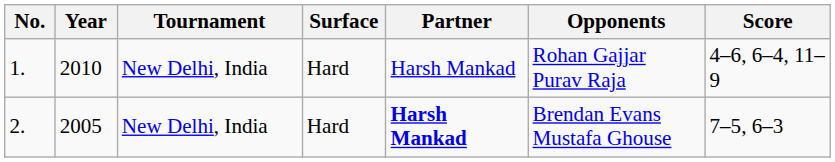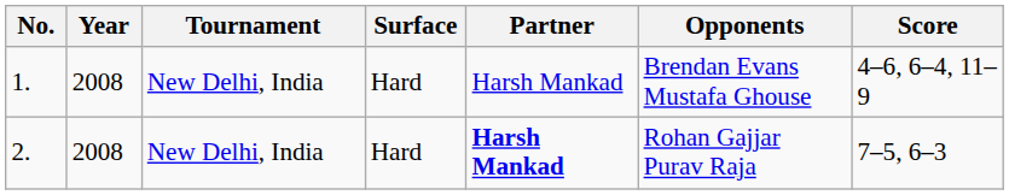1. | Year: 2010 -> 2008
1. | Opponents: Rohan Gajjar Purav Raja -> Brendan Evans Mustafa Ghouse
2. | Year: 2005 -> 2008
2. | Opponents: Brendan Evans Mustafa Ghouse -> Rohan Gajjar Purav Raja
